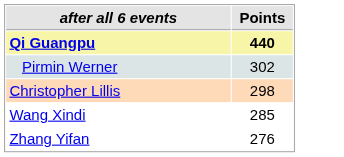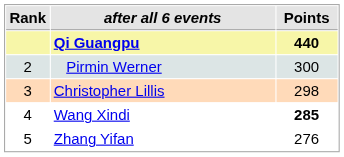+ column: Rank | 2 | 3 | 4 | 5
Pirmin Werner | Points: 302 -> 300
Wang Xindi | Points: normal -> bold
